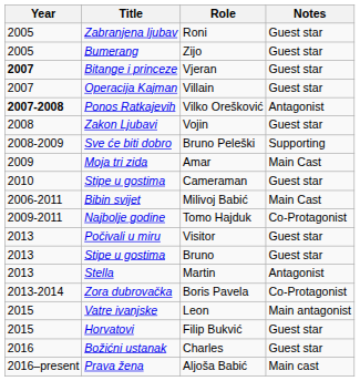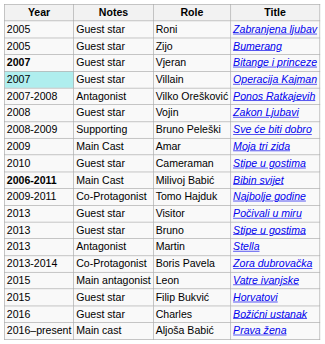columns swapped: Title <-> Notes
Villain | Year: no background -> paleturquoise background
Vilko Orešković | Year: bold -> normal
Milivoj Babić | Year: normal -> bold
